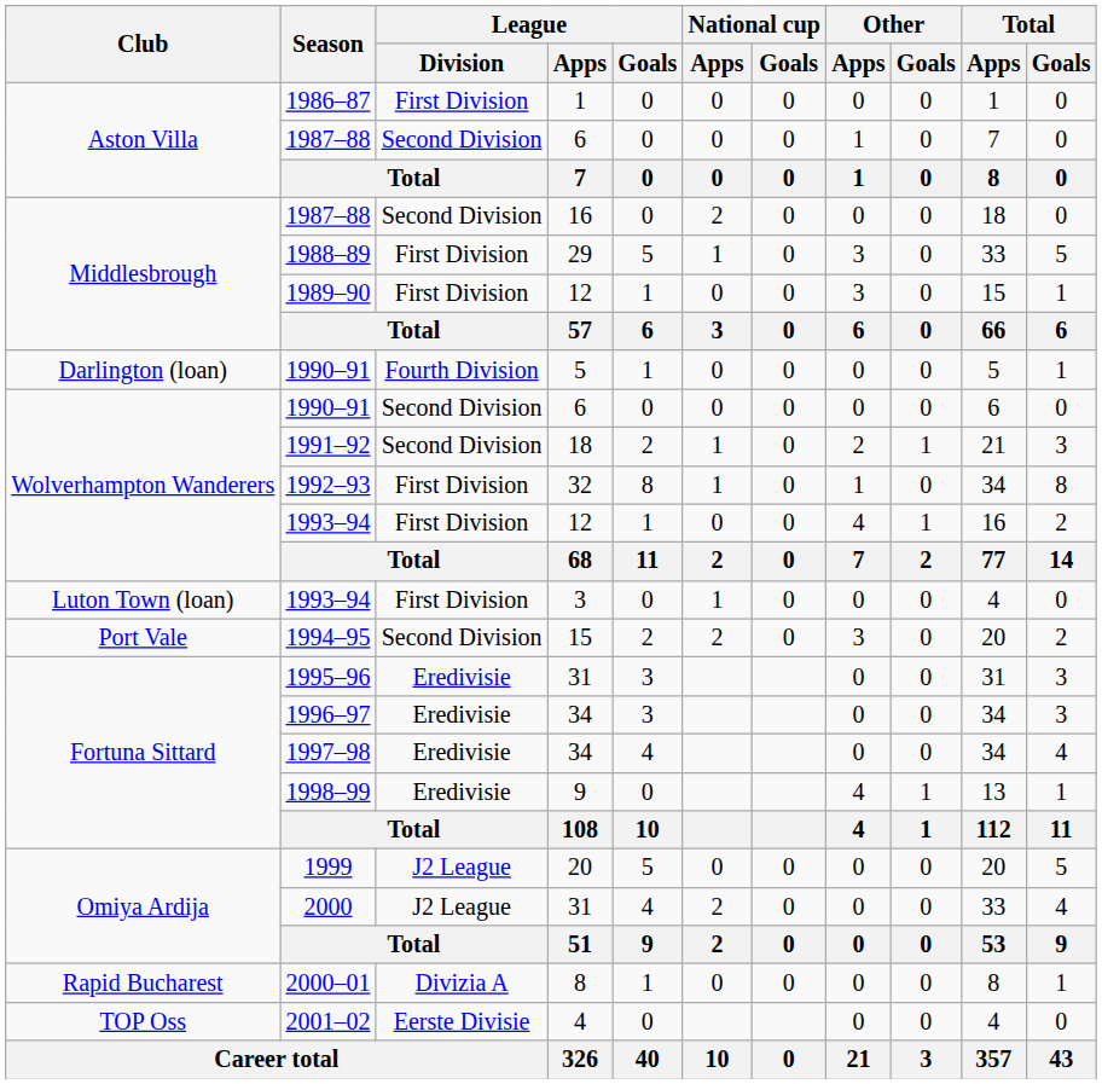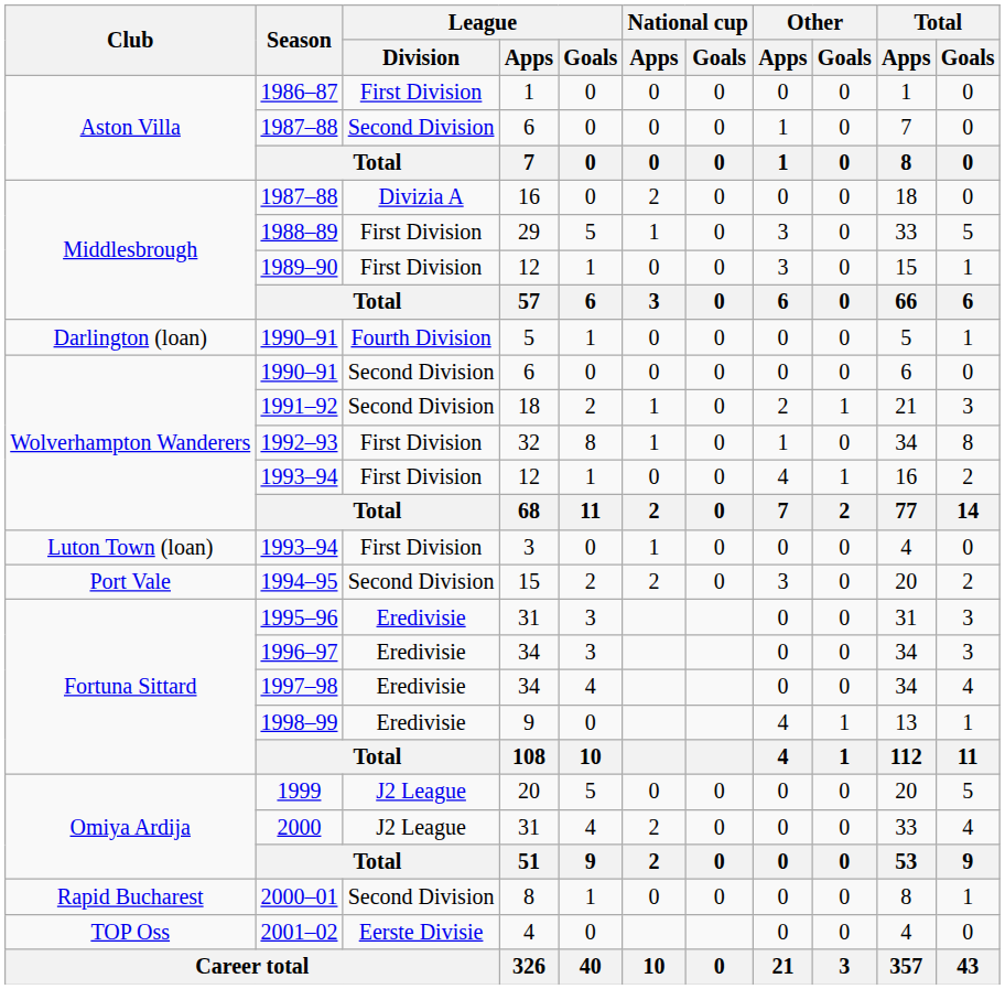1987–88 / 16 | League / Division: Second Division -> Divizia A
2000–01 | League / Division: Divizia A -> Second Division
